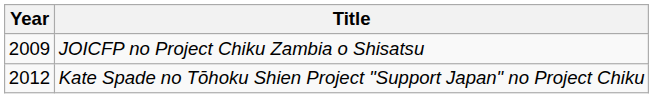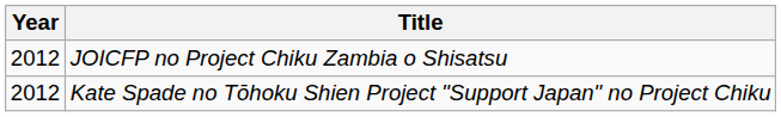JOICFP no Project Chiku Zambia o Shisatsu | Year: 2009 -> 2012
